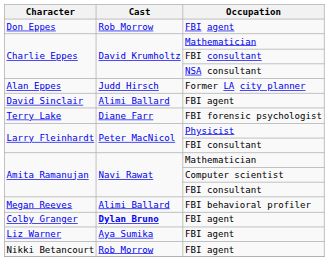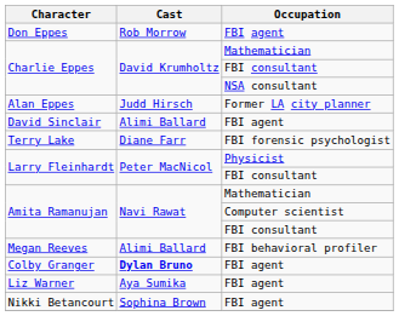Nikki Betancourt | Cast: Rob Morrow -> Sophina Brown
